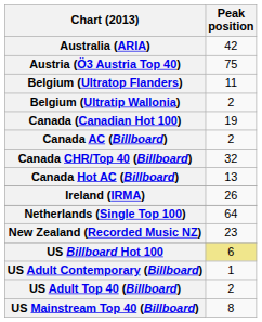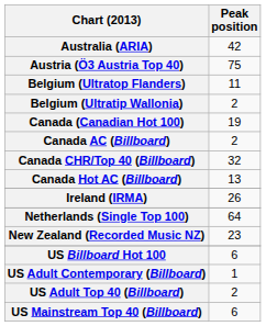US Billboard Hot 100 | Peak position: khaki background -> no background
US Mainstream Top 40 (Billboard) | Peak position: 8 -> 6
